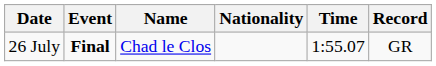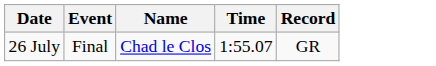- column: Nationality
26 July | Event: bold -> normal
